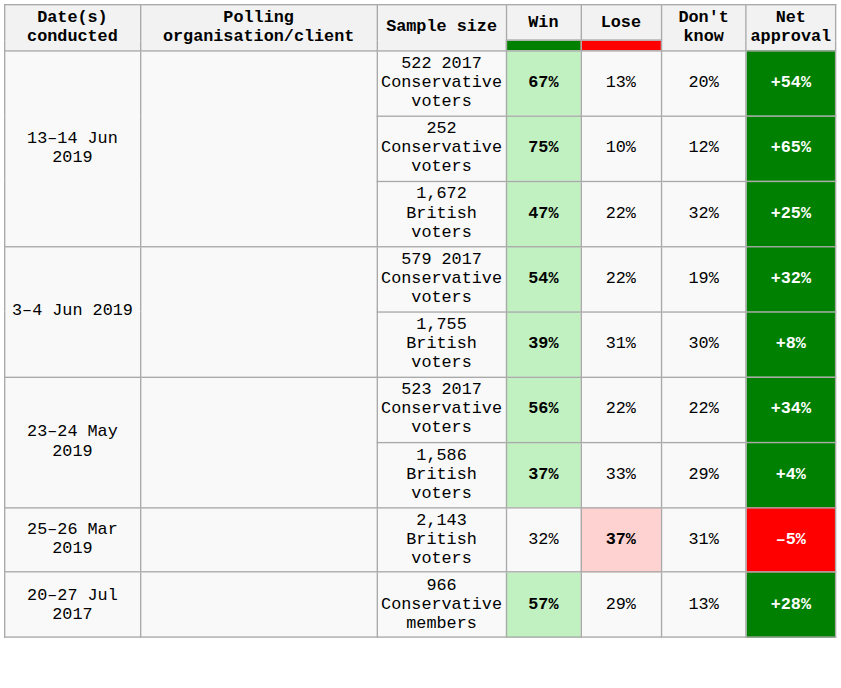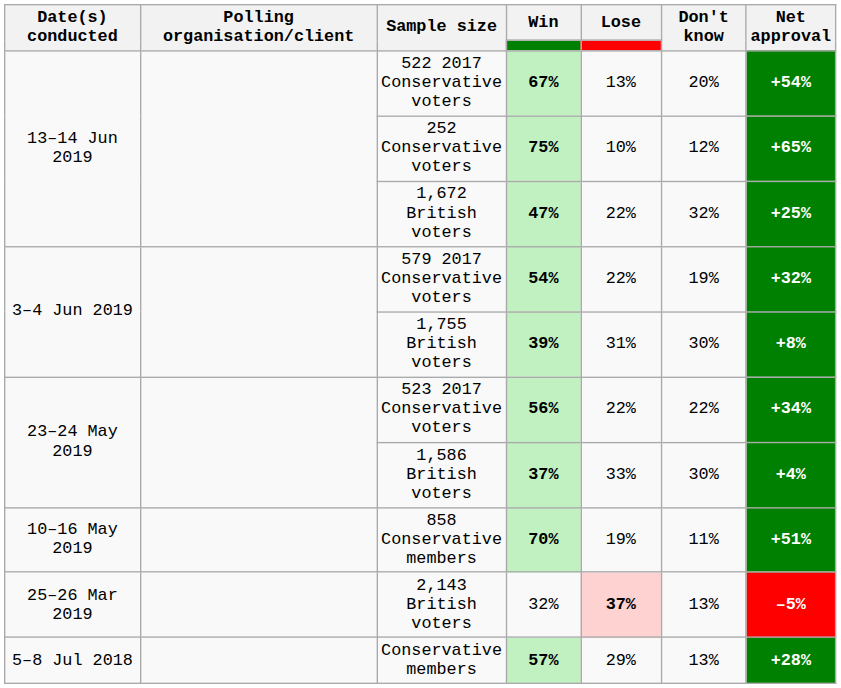1,586 British voters | Don't know: 29% -> 30%
+ row: 10–16 May 2019 | 858 Conservative members | 70% | 19% | 11% | +51%
2,143 British voters | Don't know: 31% -> 13%
+ row: 5–8 Jul 2018 | Conservative members | 57% | 29% | 13% | +28%
- row: 20–27 Jul 2017 | 966 Conservative members | 57% | 29% | 13% | +28%
